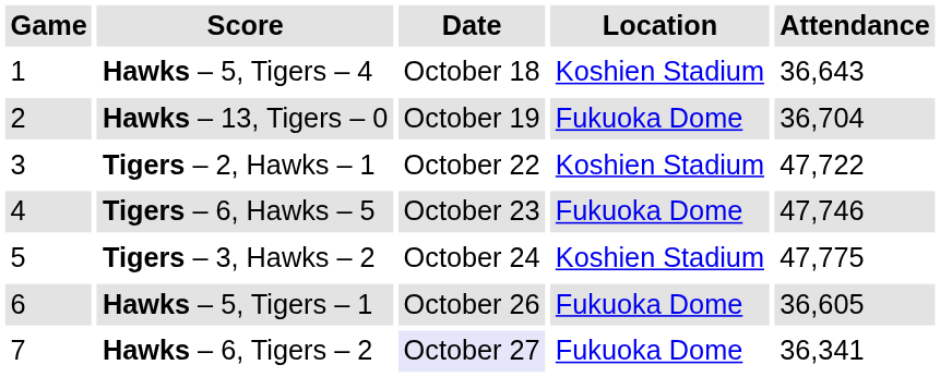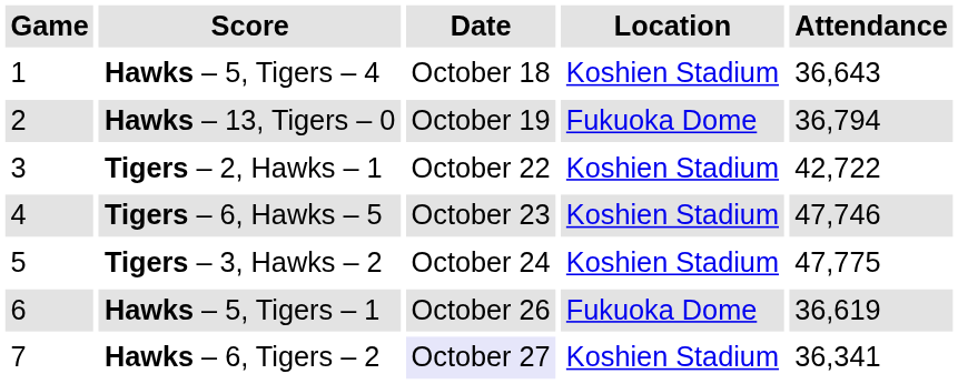Hawks – 13, Tigers – 0 | Attendance: 36,704 -> 36,794
Tigers – 2, Hawks – 1 | Attendance: 47,722 -> 42,722
Tigers – 6, Hawks – 5 | Location: Fukuoka Dome -> Koshien Stadium
Hawks – 5, Tigers – 1 | Attendance: 36,605 -> 36,619
Hawks – 6, Tigers – 2 | Location: Fukuoka Dome -> Koshien Stadium
